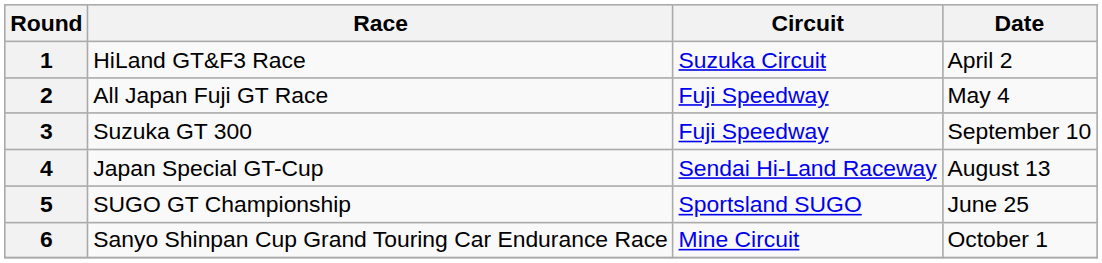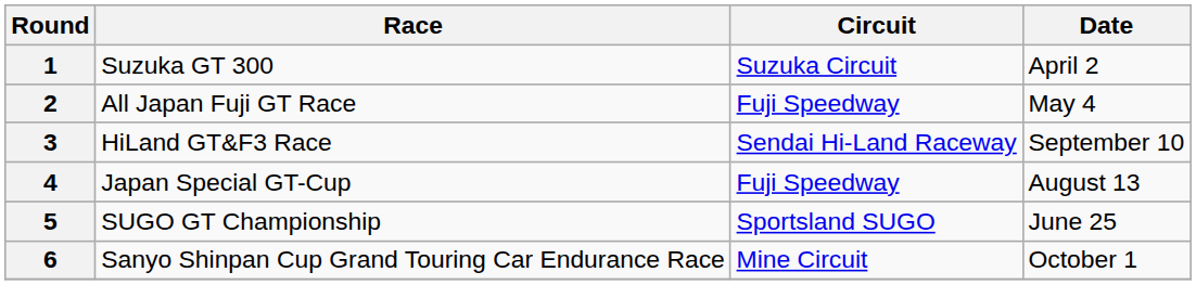1 | Race: HiLand GT&F3 Race -> Suzuka GT 300
3 | Race: Suzuka GT 300 -> HiLand GT&F3 Race
3 | Circuit: Fuji Speedway -> Sendai Hi-Land Raceway
4 | Circuit: Sendai Hi-Land Raceway -> Fuji Speedway
